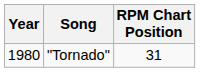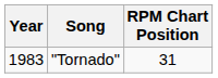"Tornado" | Year: 1980 -> 1983
